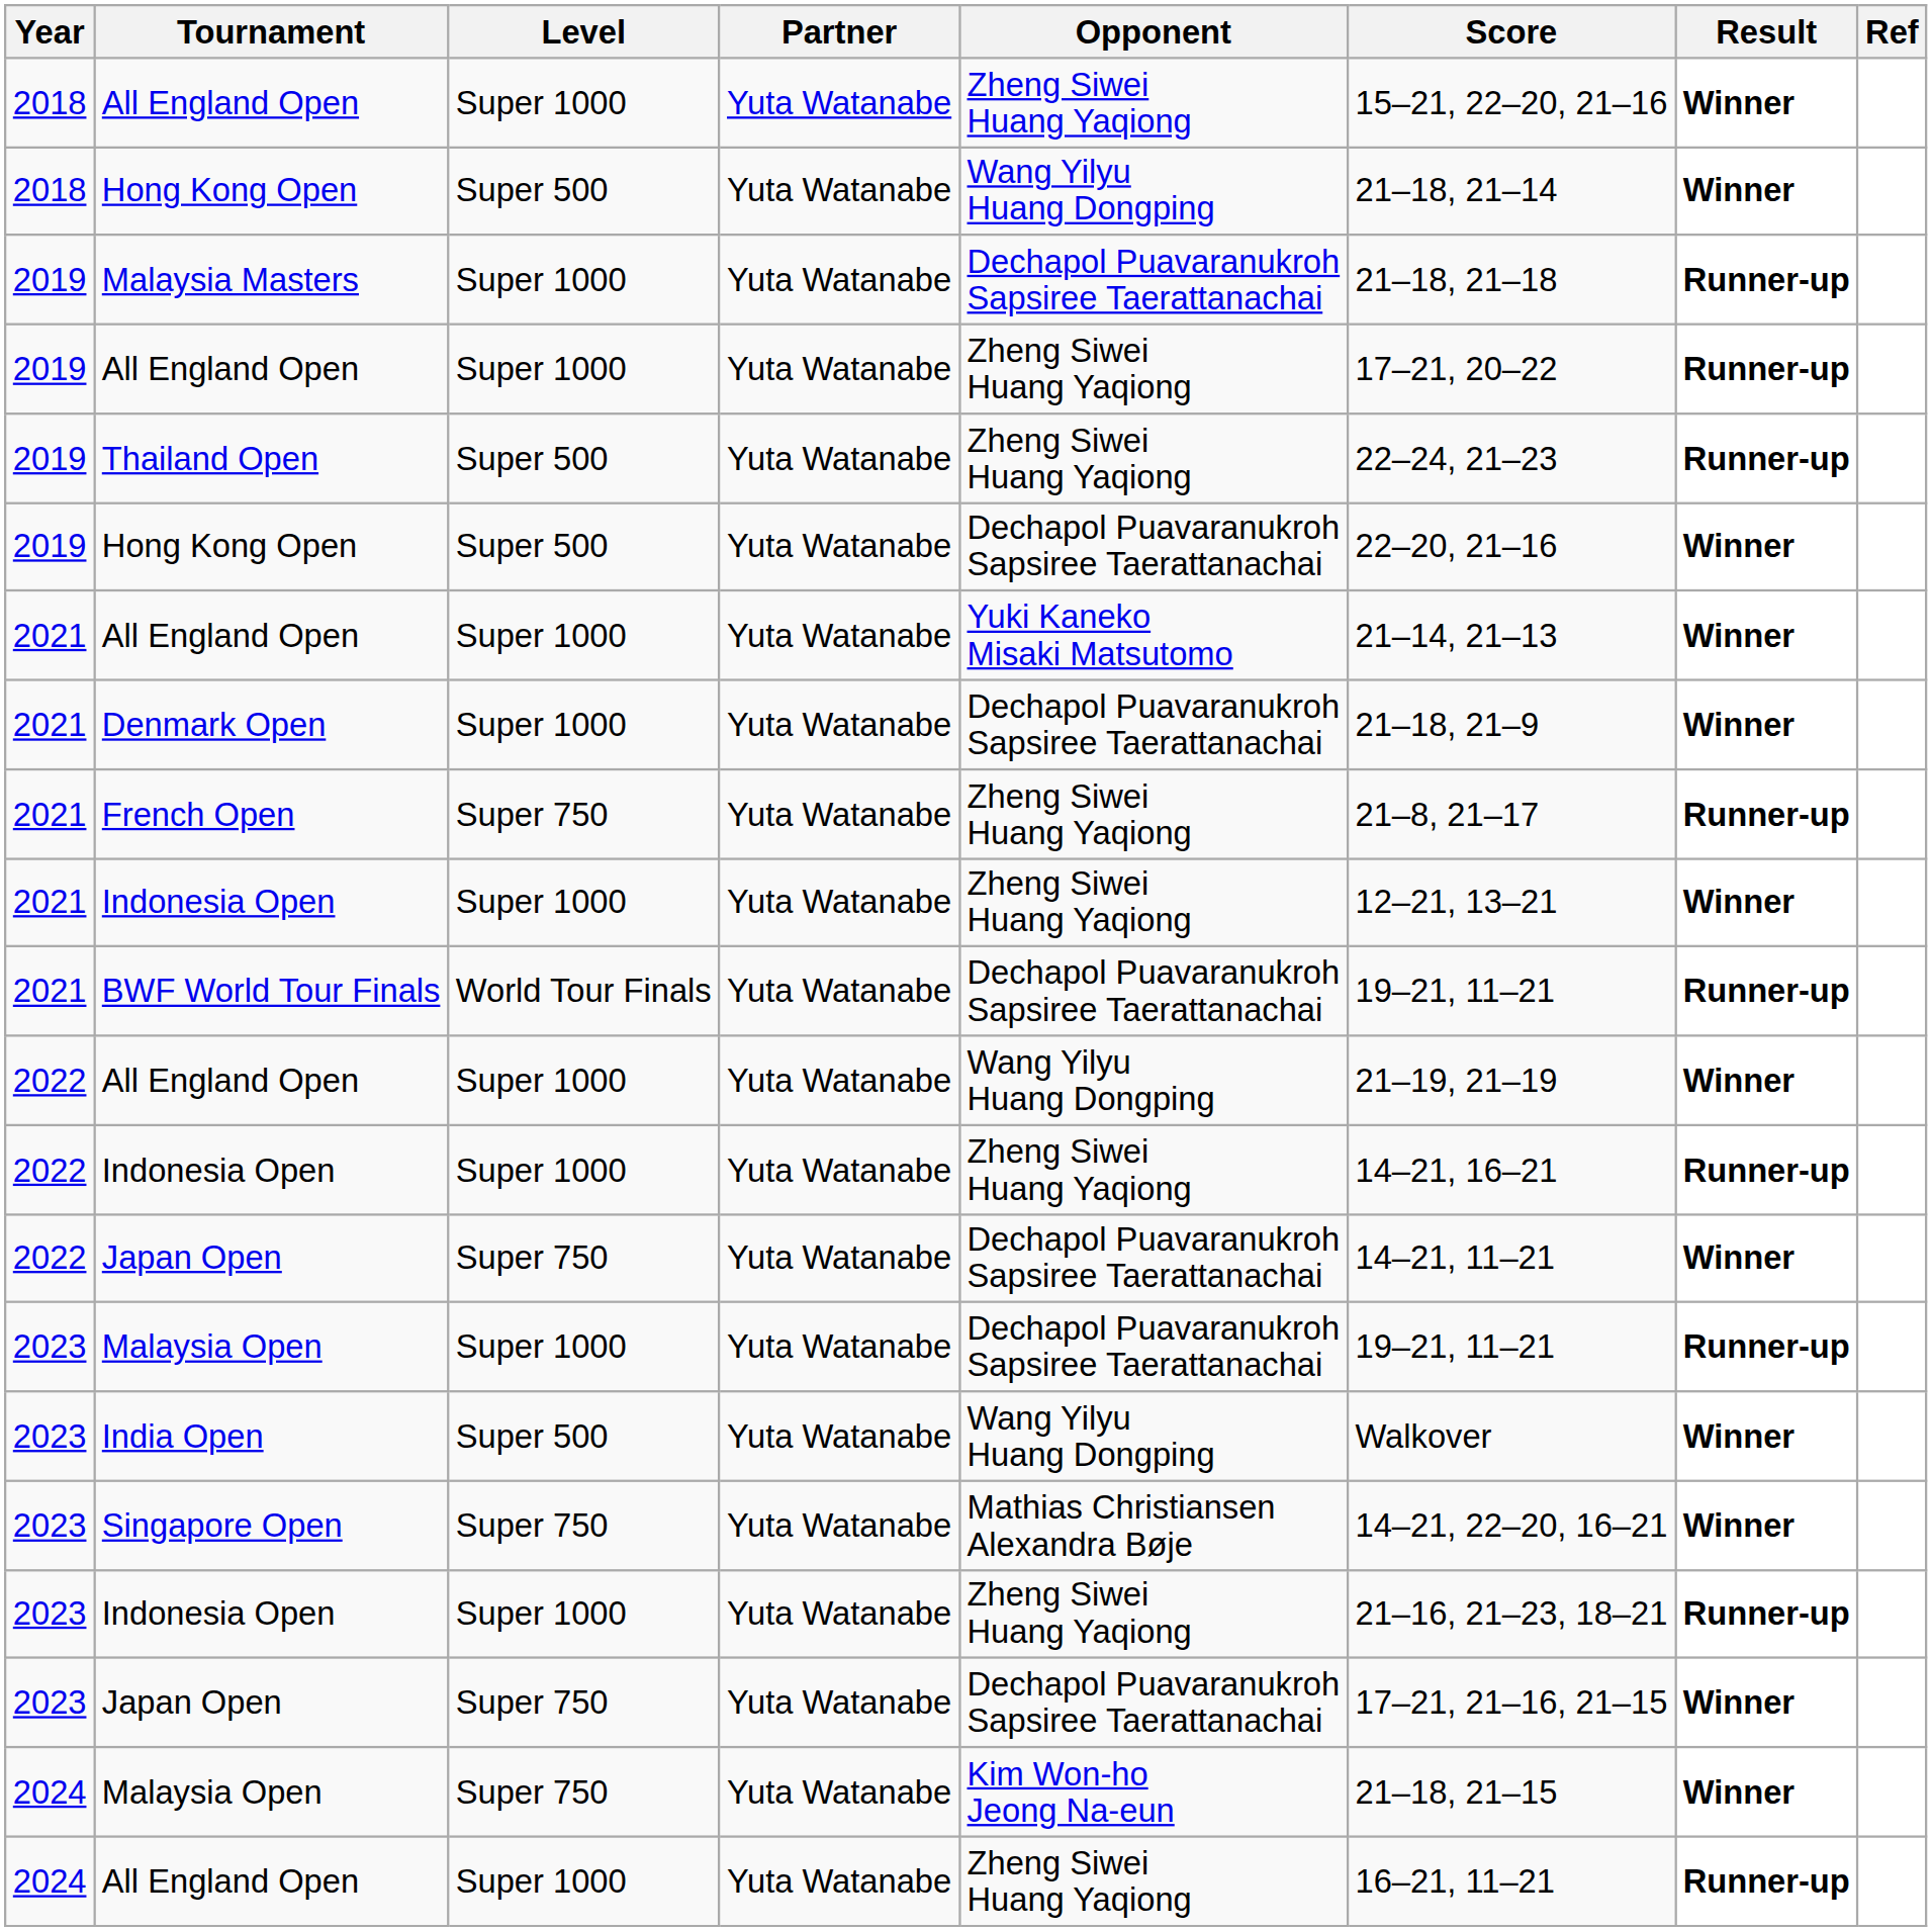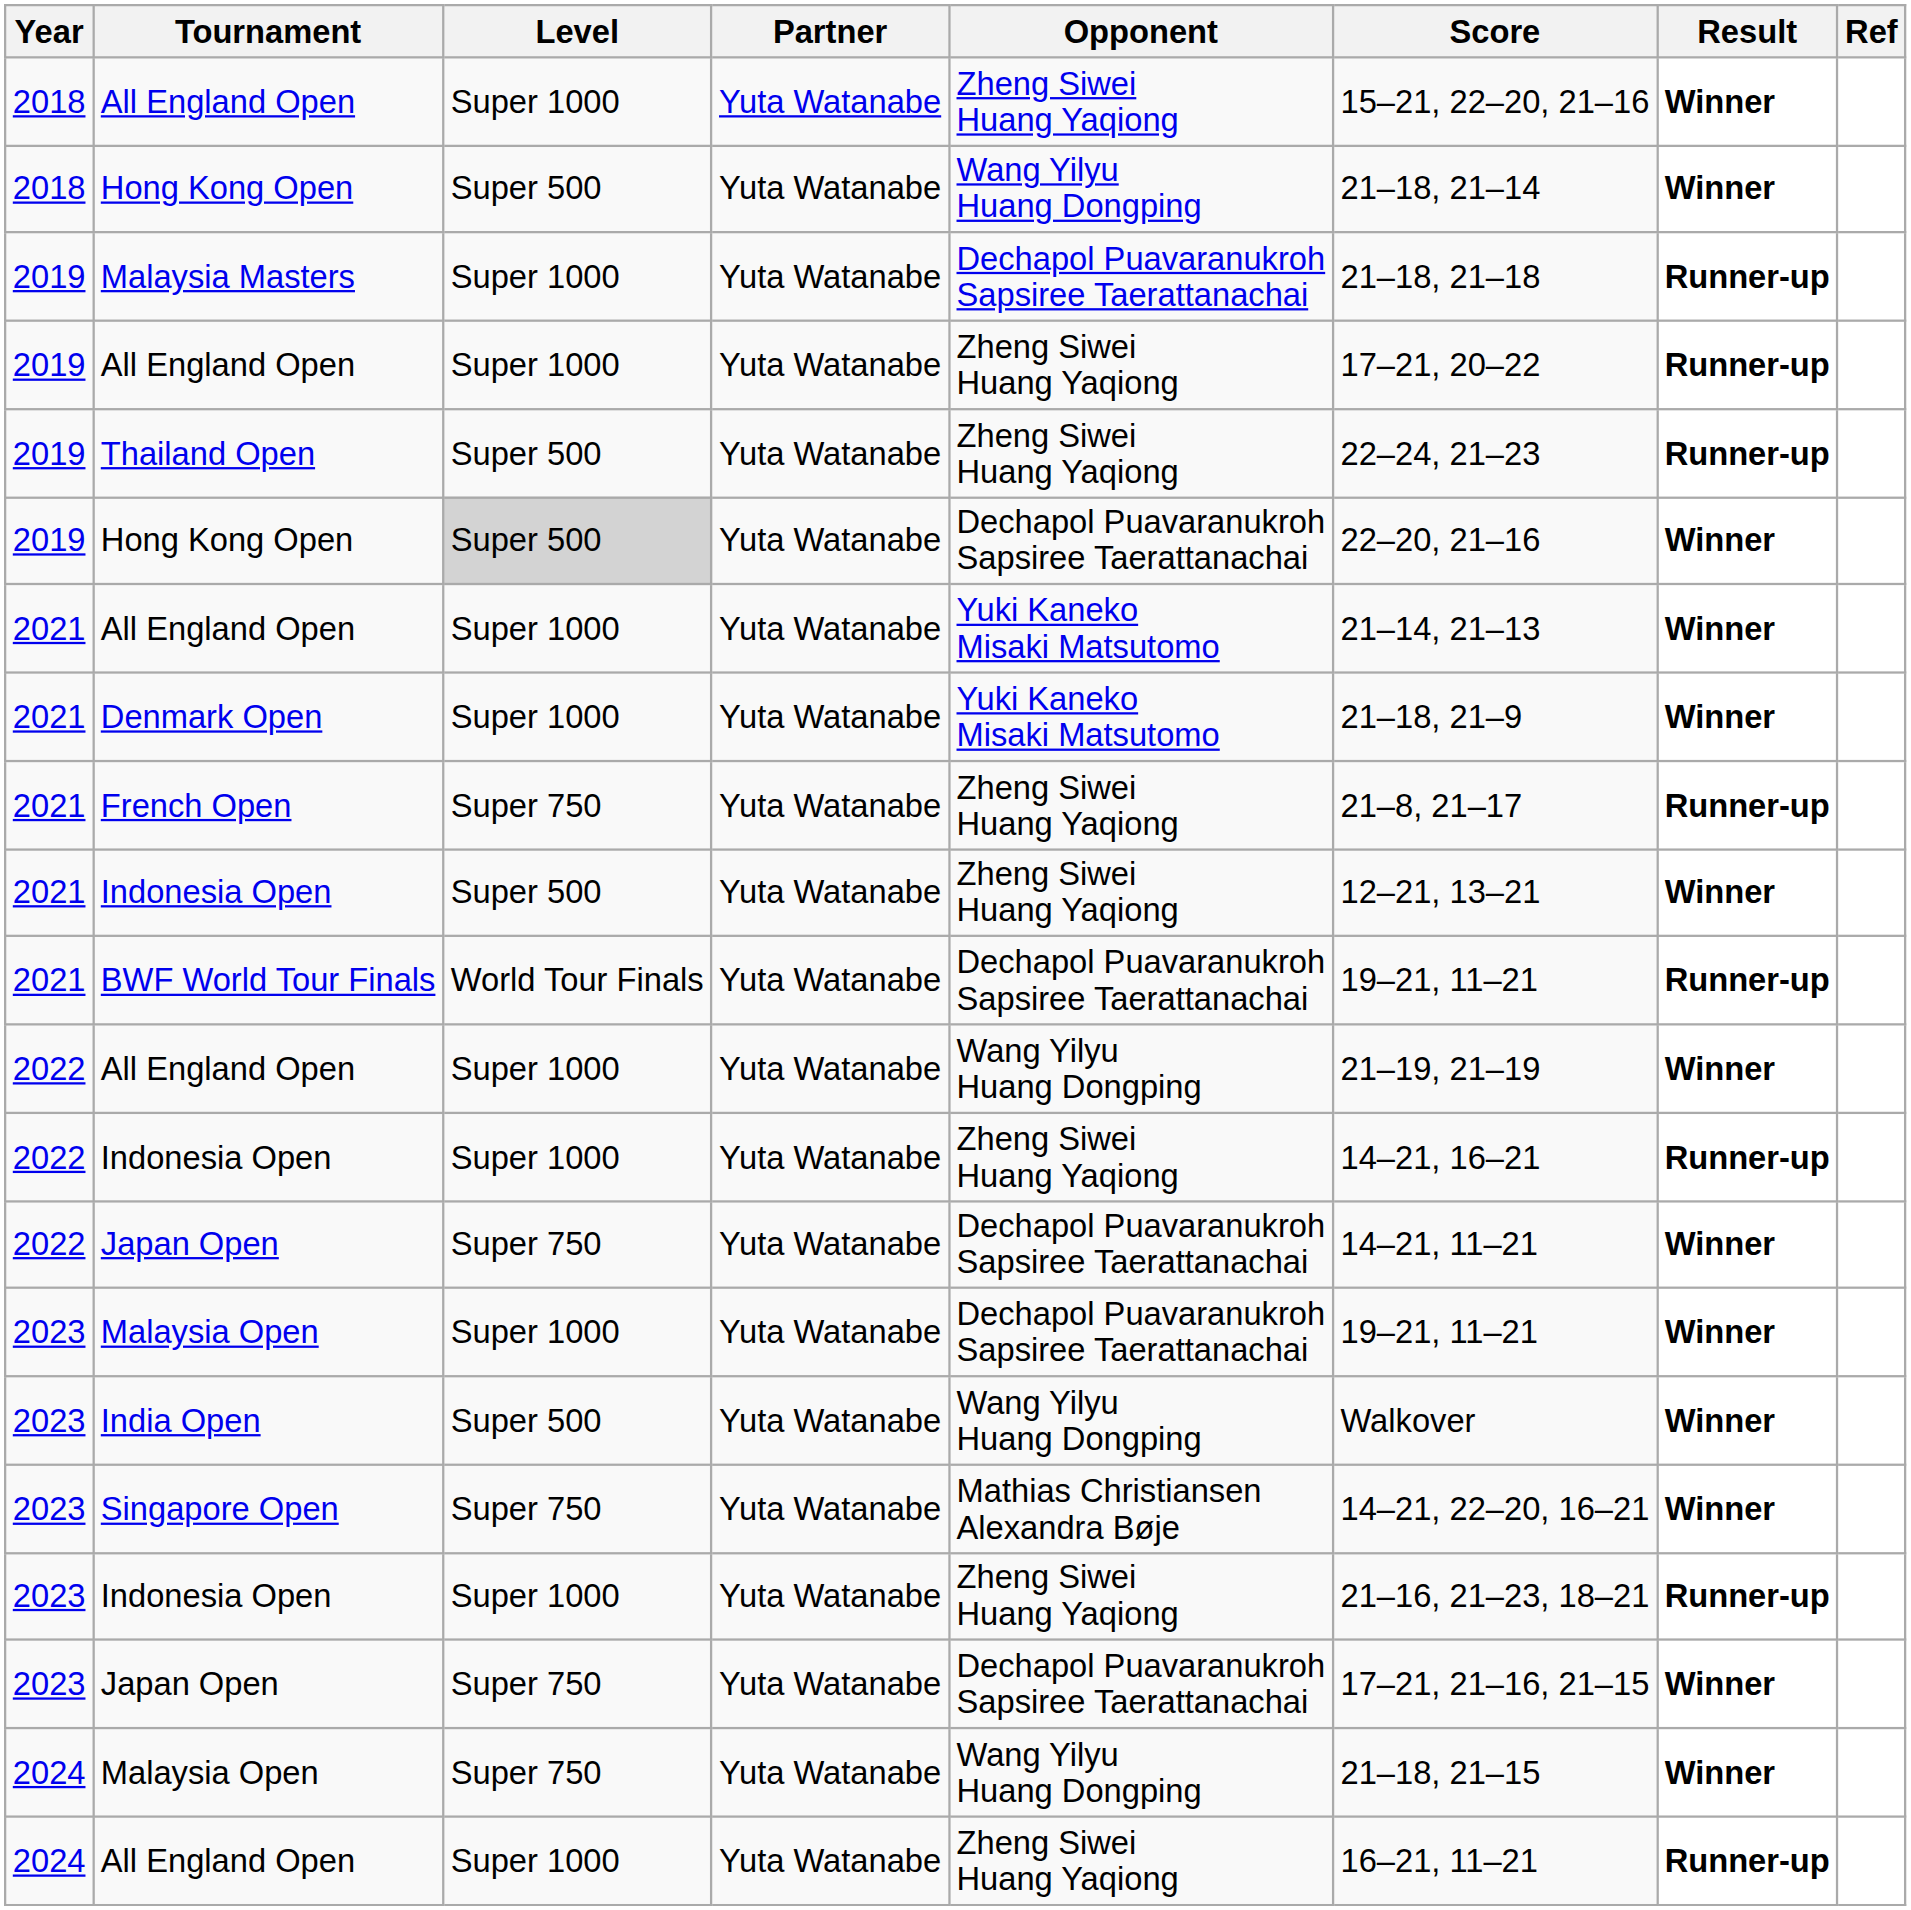2019 / Hong Kong Open | Level: no background -> lightgrey background
Denmark Open | Opponent: Dechapol Puavaranukroh Sapsiree Taerattanachai -> Yuki Kaneko Misaki Matsutomo
2021 / Indonesia Open | Level: Super 1000 -> Super 500
2023 / Malaysia Open | Result: Runner-up -> Winner
2024 / Malaysia Open | Opponent: Kim Won-ho Jeong Na-eun -> Wang Yilyu Huang Dongping
